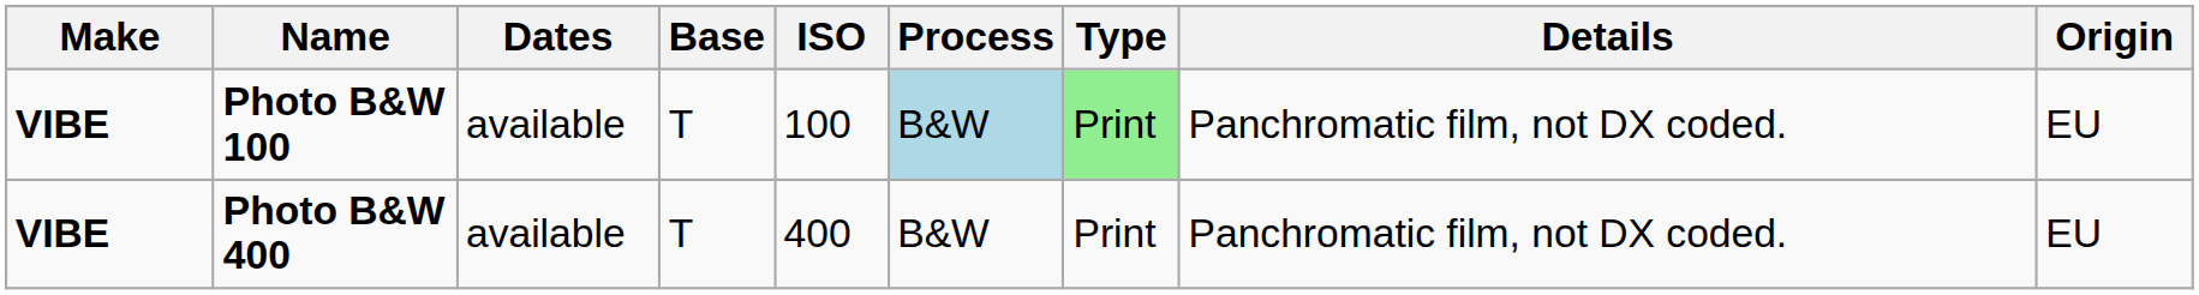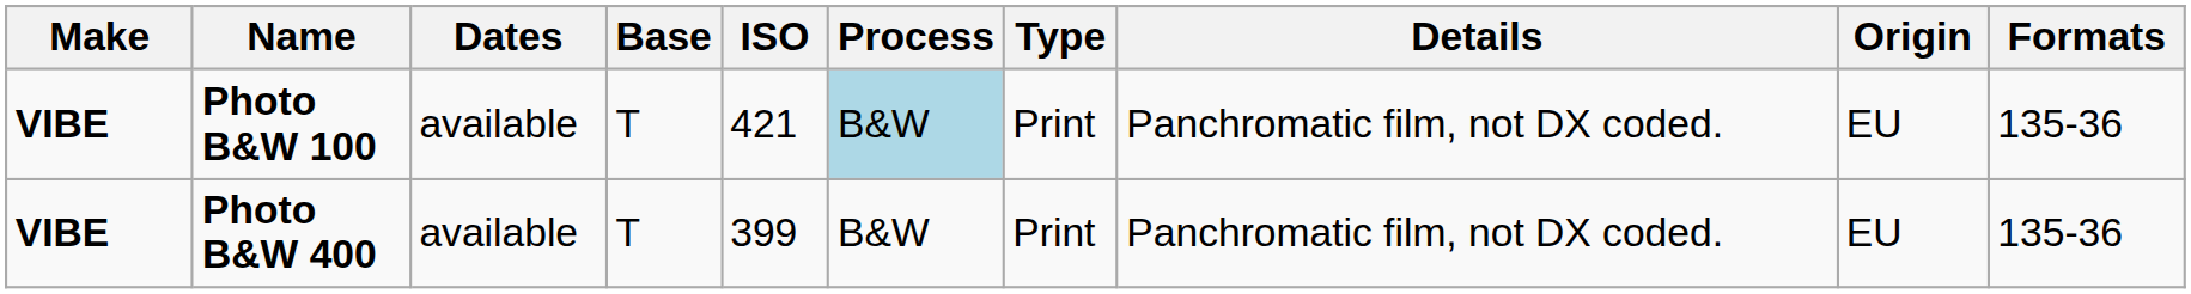+ column: Formats | 135-36 | 135-36
Photo B&W 100 | ISO: 100 -> 421
Photo B&W 100 | Type: lightgreen background -> no background
Photo B&W 400 | ISO: 400 -> 399
